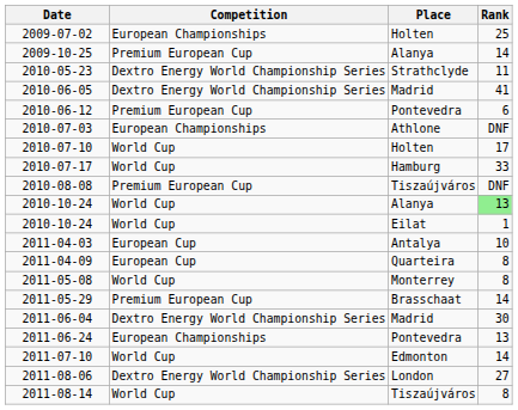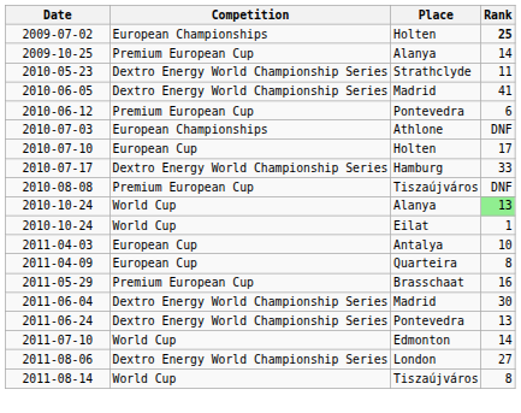2009-07-02 | Rank: normal -> bold
2010-07-10 | Competition: World Cup -> European Cup
2010-07-17 | Competition: World Cup -> Dextro Energy World Championship Series
- row: 2011-05-08 | World Cup | Monterrey | 8
2011-05-29 | Rank: 14 -> 16
2011-06-24 | Competition: European Championships -> Dextro Energy World Championship Series
